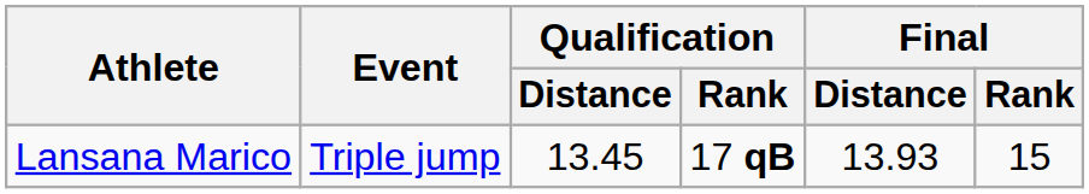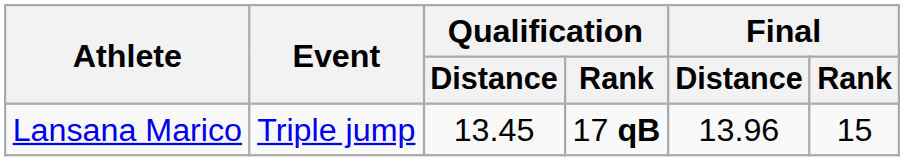Lansana Marico | Final / Distance: 13.93 -> 13.96
